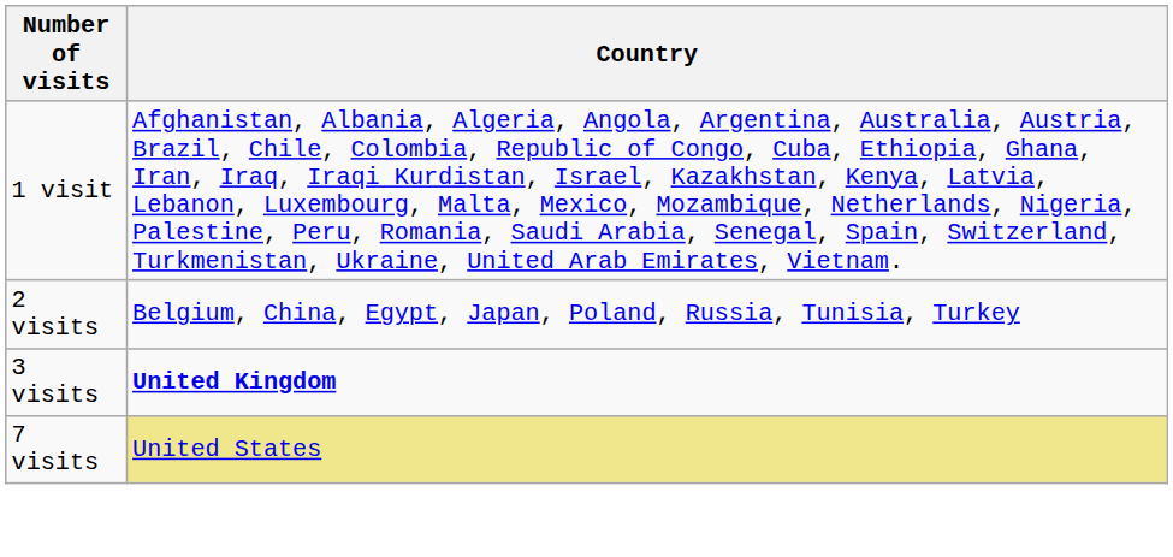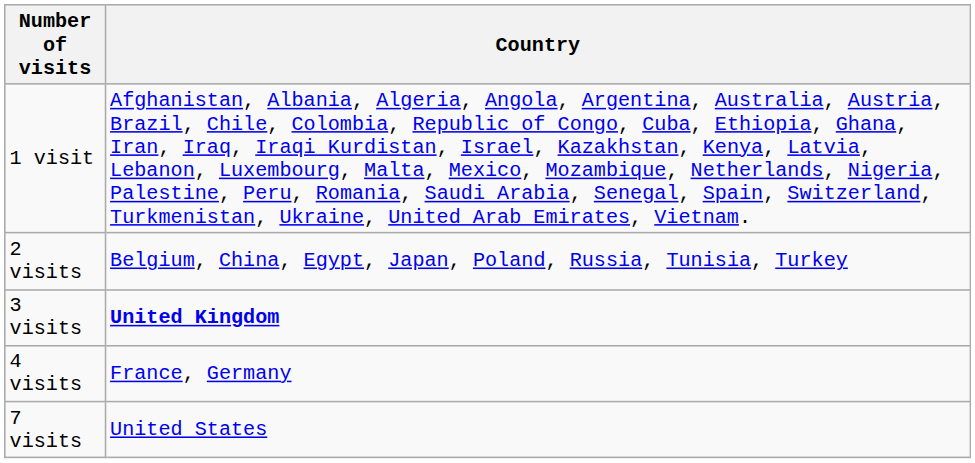+ row: 4 visits | France, Germany
7 visits | Country: khaki background -> no background
